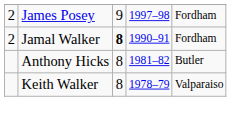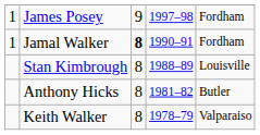James Posey | column 1: 2 -> 1
Jamal Walker | column 1: 2 -> 1
+ row: Stan Kimbrough | 8 | 1988–89 | Louisville
